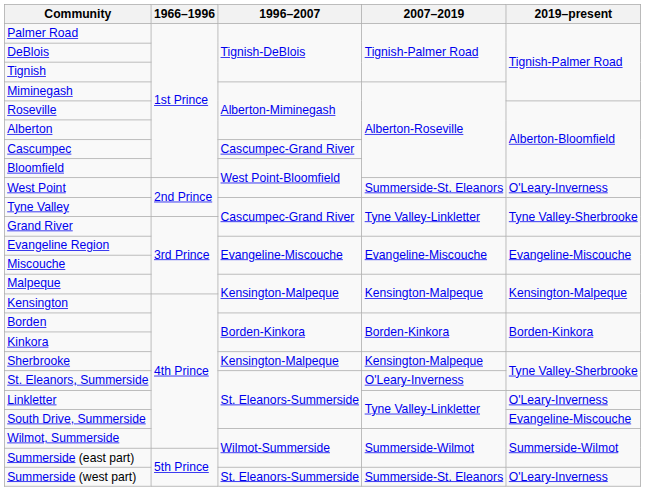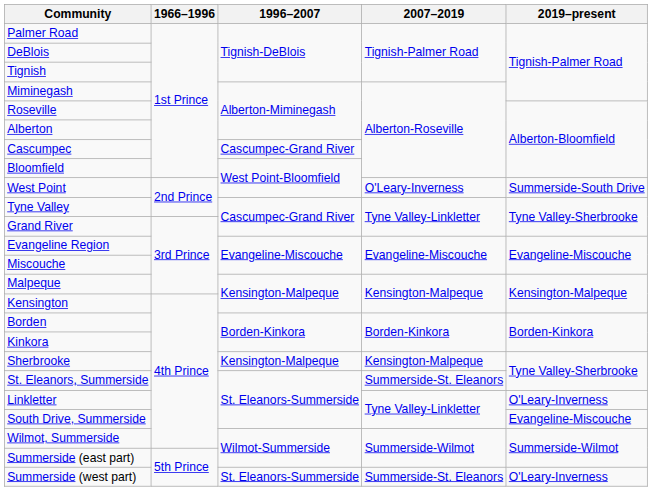West Point | 2007–2019: Summerside-St. Eleanors -> O'Leary-Inverness
West Point | 2019–present: O'Leary-Inverness -> Summerside-South Drive
St. Eleanors, Summerside | 2007–2019: O'Leary-Inverness -> Summerside-St. Eleanors
